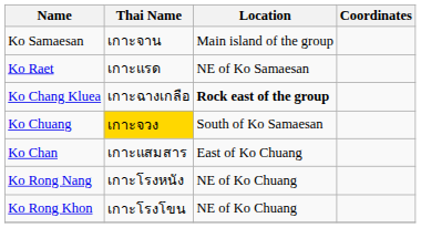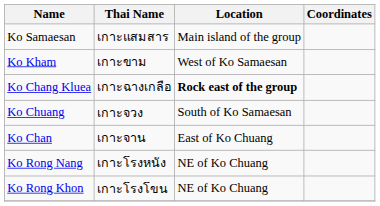Ko Samaesan | Thai Name: เกาะจาน -> เกาะแสมสาร
+ row: Ko Kham | เกาะขาม | West of Ko Samaesan
- row: Ko Raet | เกาะแรด | NE of Ko Samaesan
Ko Chuang | Thai Name: gold background -> no background
Ko Chan | Thai Name: เกาะแสมสาร -> เกาะจาน
